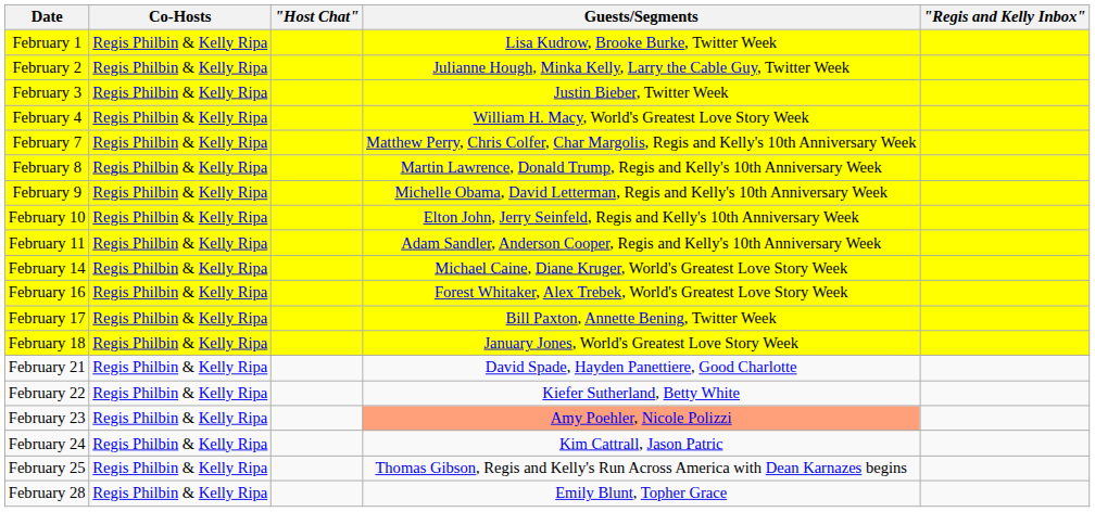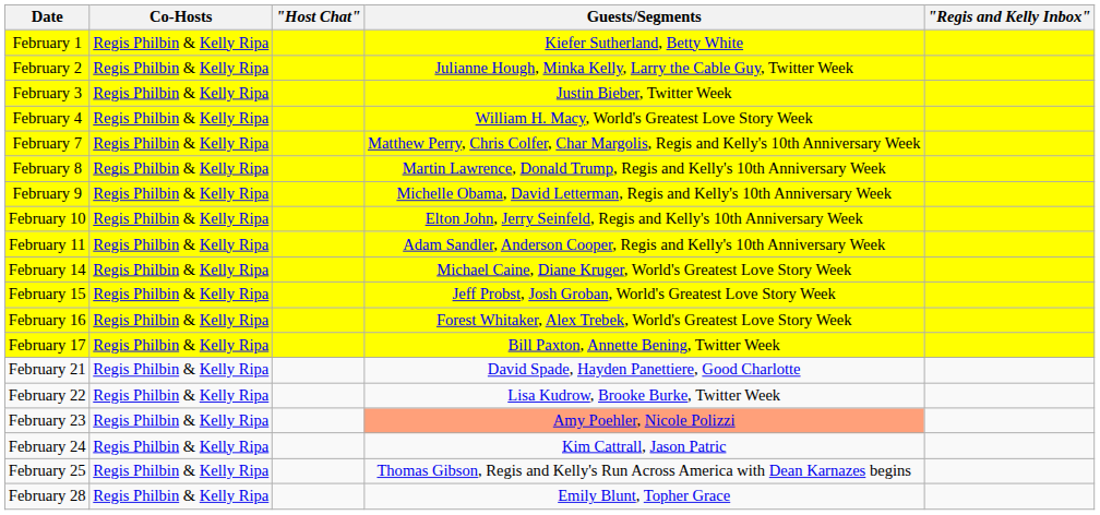February 1 | Guests/Segments: Lisa Kudrow, Brooke Burke, Twitter Week -> Kiefer Sutherland, Betty White
+ row: February 15 | Regis Philbin & Kelly Ripa | Jeff Probst, Josh Groban, World's Greatest Love Story Week
- row: February 18 | Regis Philbin & Kelly Ripa | January Jones, World's Greatest Love Story Week
February 22 | Guests/Segments: Kiefer Sutherland, Betty White -> Lisa Kudrow, Brooke Burke, Twitter Week
